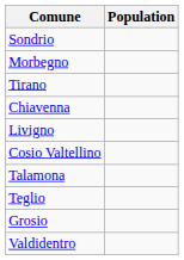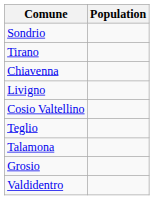- row: Morbegno
rows swapped: Talamona <-> Teglio
